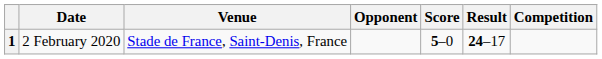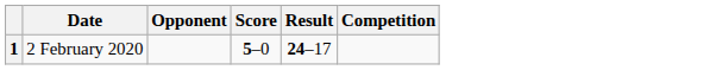- column: Venue | Stade de France, Saint-Denis, France
